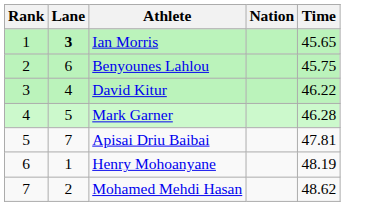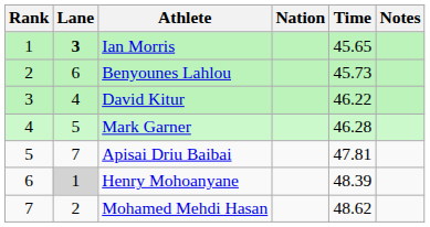+ column: Notes
Benyounes Lahlou | Time: 45.75 -> 45.73
Henry Mohoanyane | Lane: no background -> lightgrey background
Henry Mohoanyane | Time: 48.19 -> 48.39
